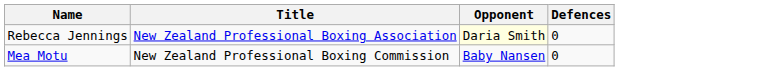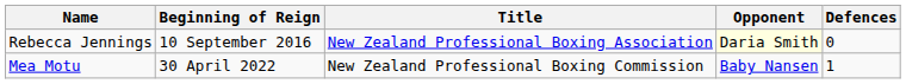+ column: Beginning of Reign | 10 September 2016 | 30 April 2022
Mea Motu | Defences: 0 -> 1
